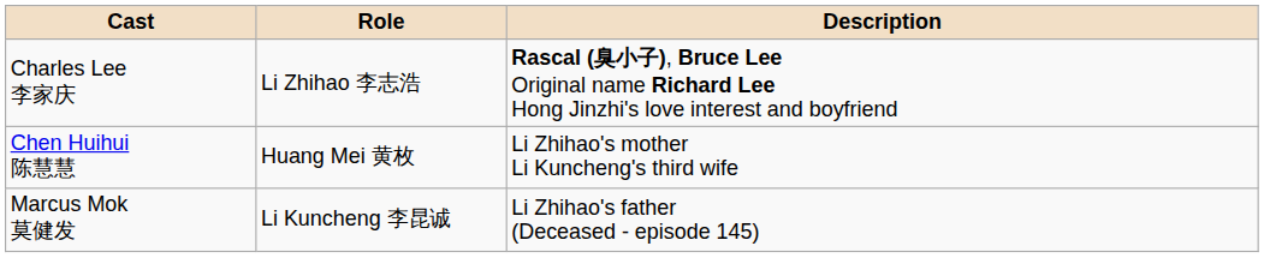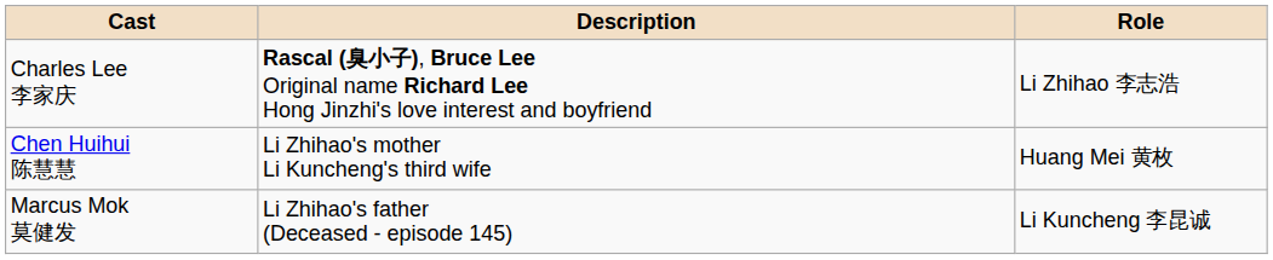columns swapped: Role <-> Description
